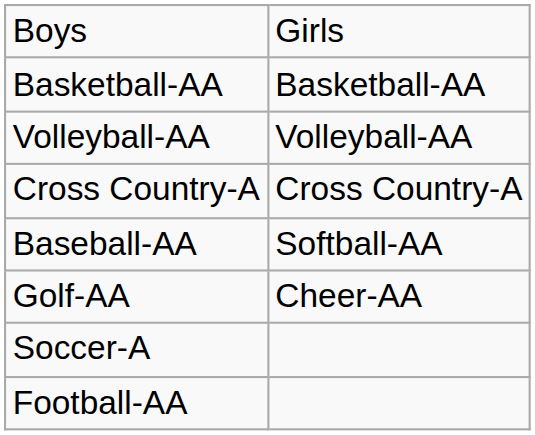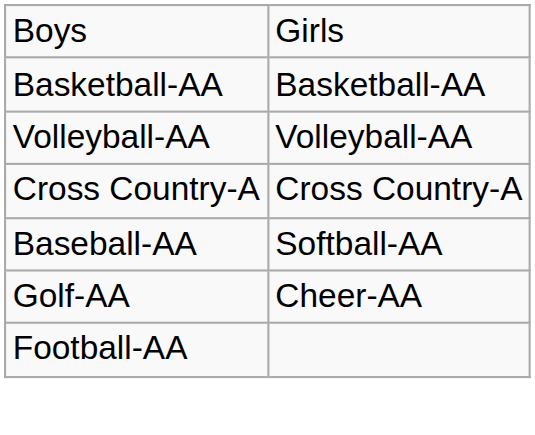- row: Soccer-A
